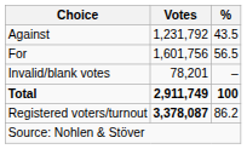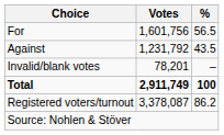rows swapped: For <-> Against
Registered voters/turnout | Votes: bold -> normal
